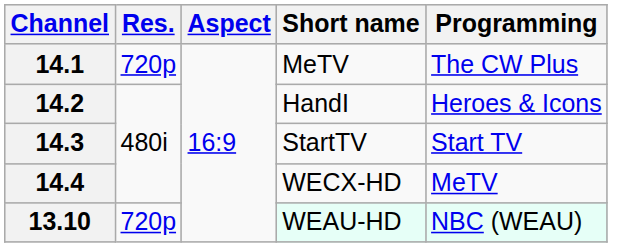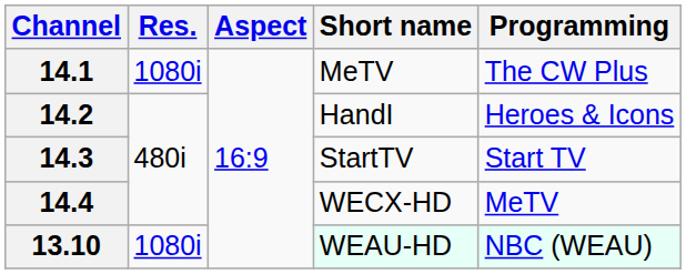14.1 | Res.: 720p -> 1080i
13.10 | Res.: 720p -> 1080i
